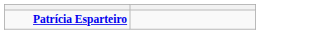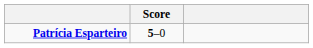+ column: Score | 5–0
